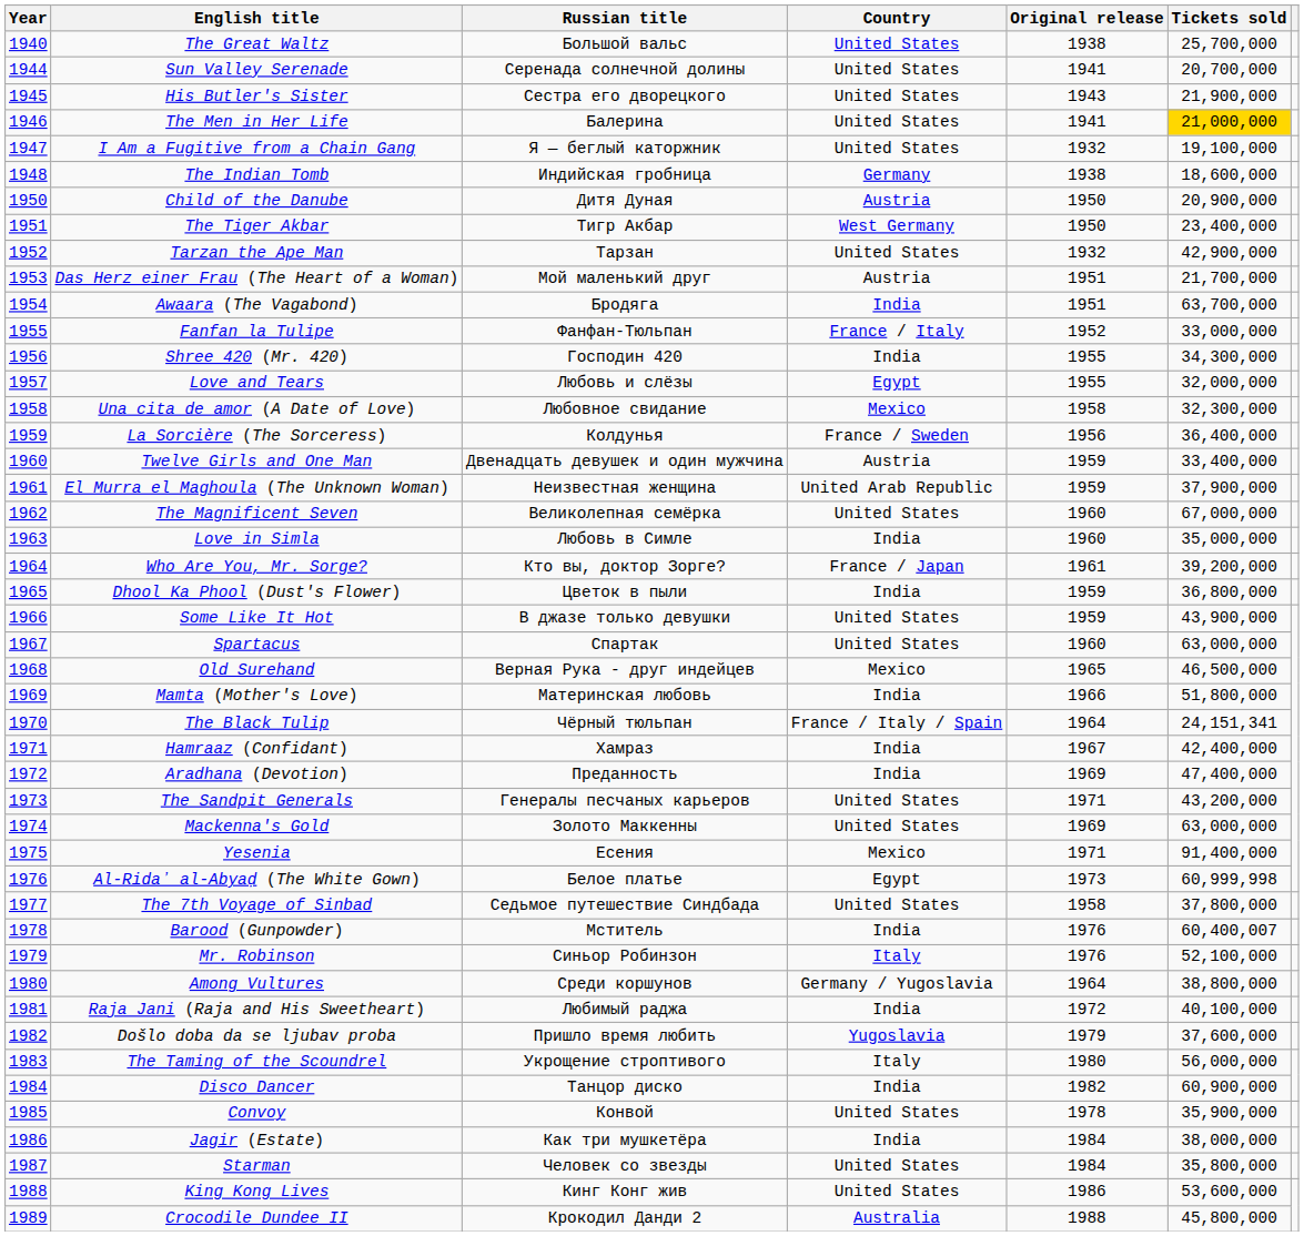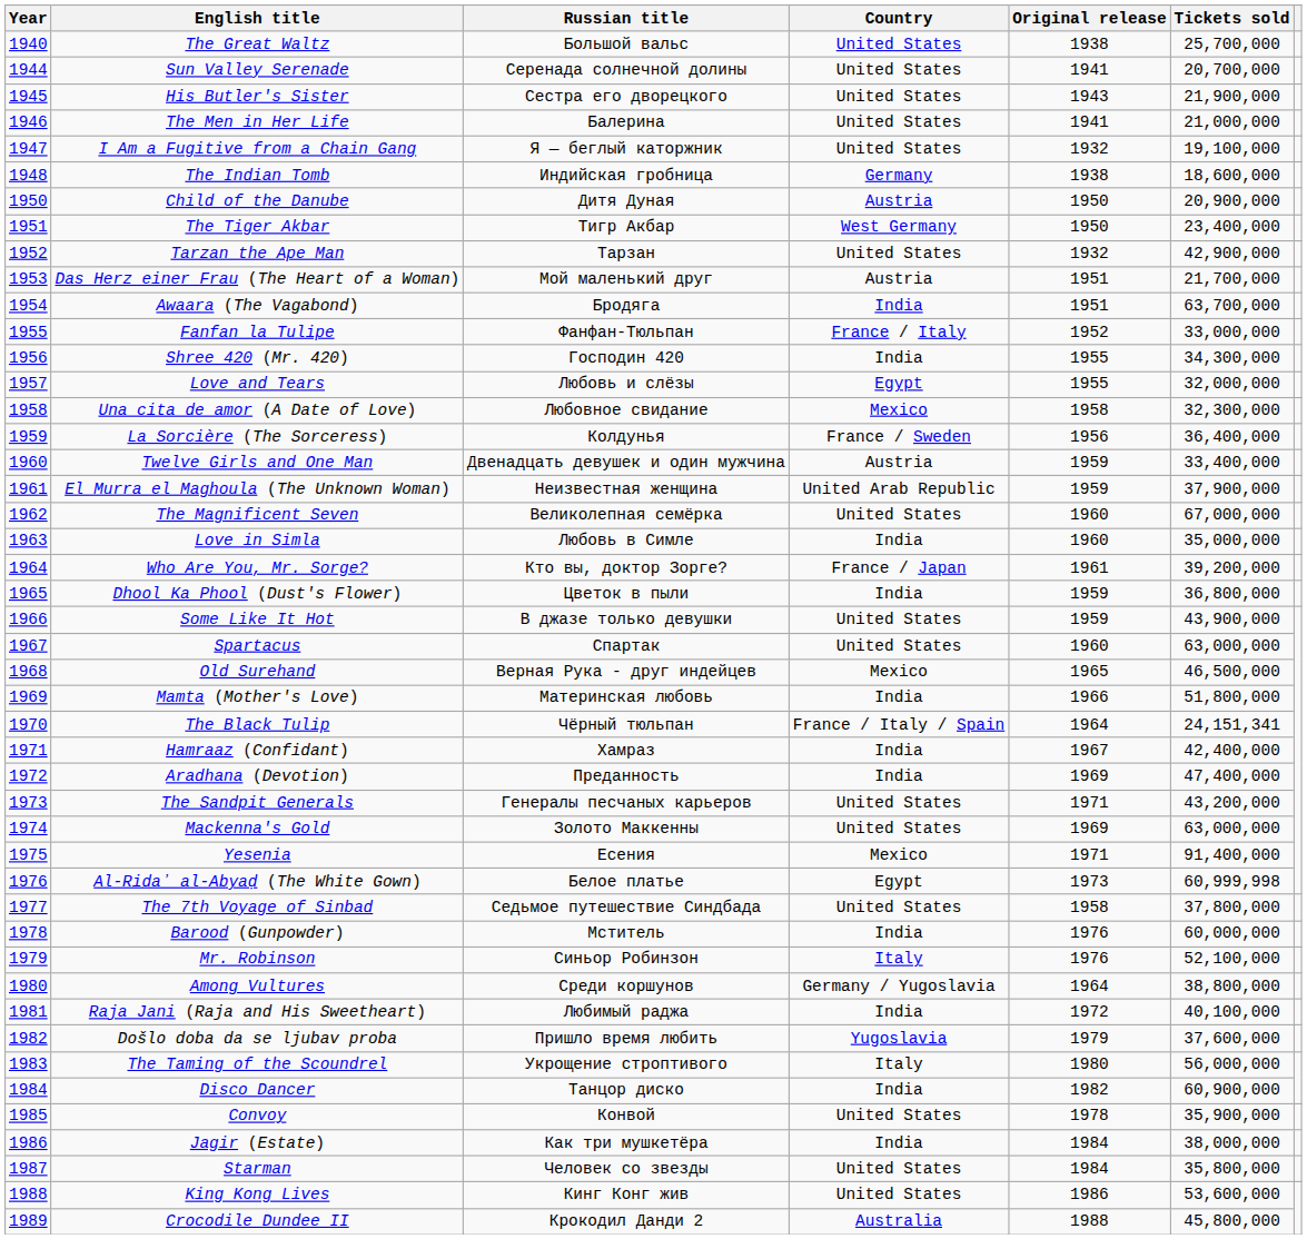The Men in Her Life | Tickets sold: gold background -> no background
Barood (Gunpowder) | Tickets sold: 60,400,007 -> 60,000,000
